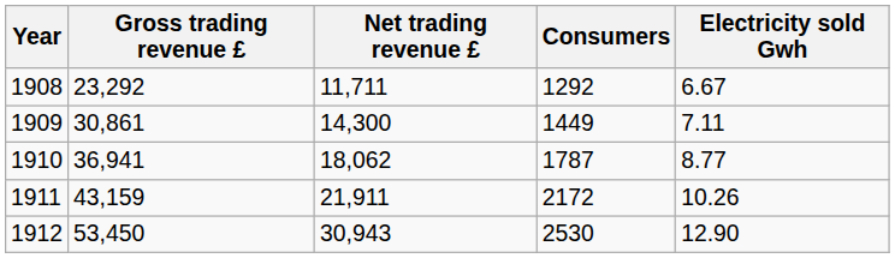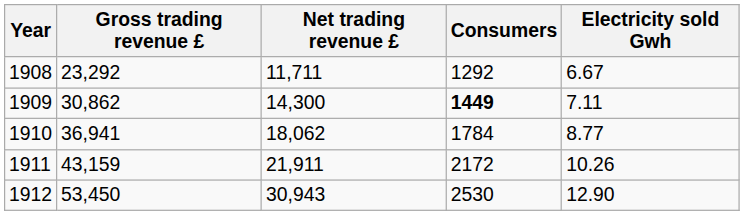1909 | Gross trading revenue £: 30,861 -> 30,862
1909 | Consumers: normal -> bold
1910 | Consumers: 1787 -> 1784
